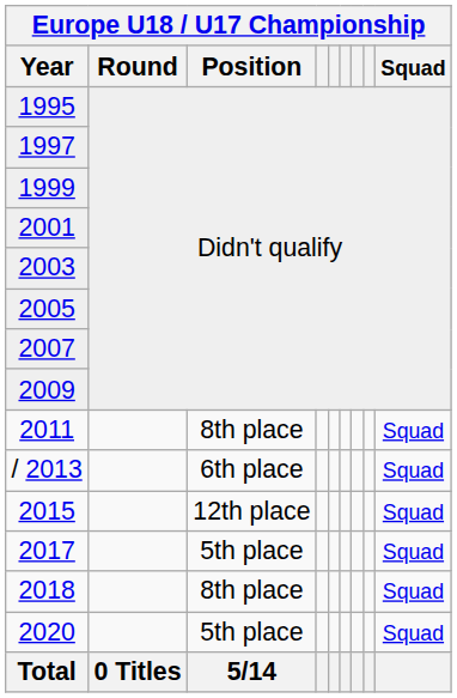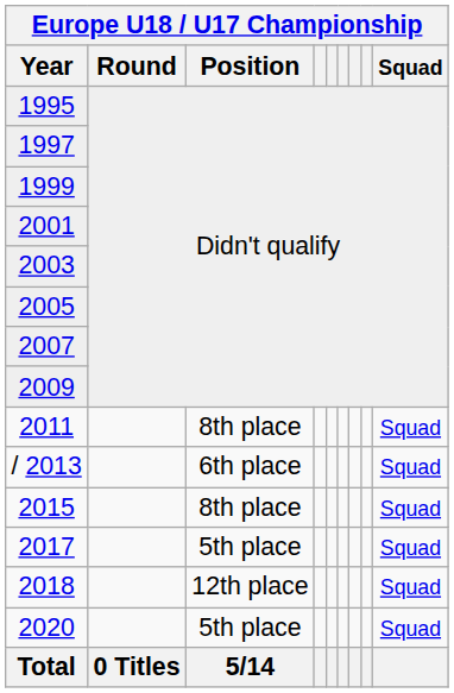2015 | Position: 12th place -> 8th place
2018 | Position: 8th place -> 12th place
